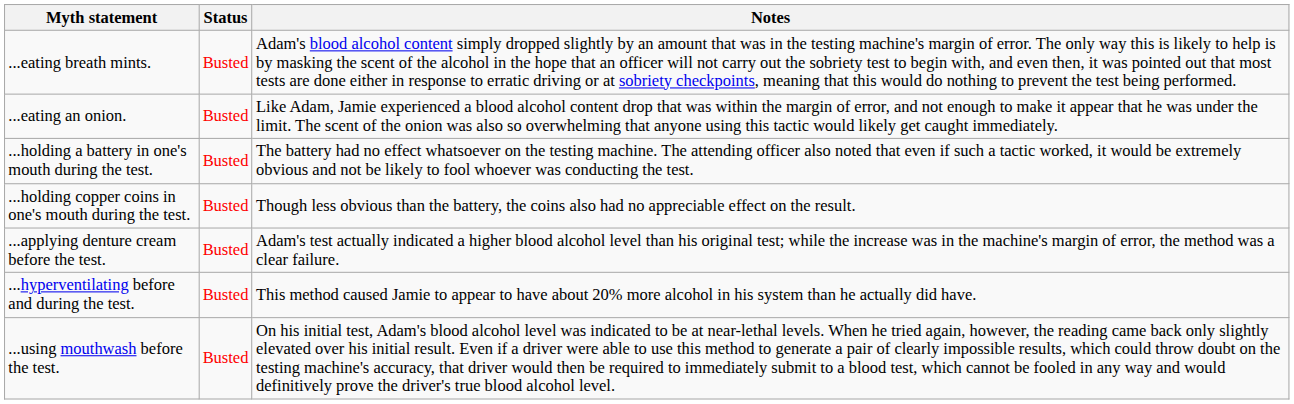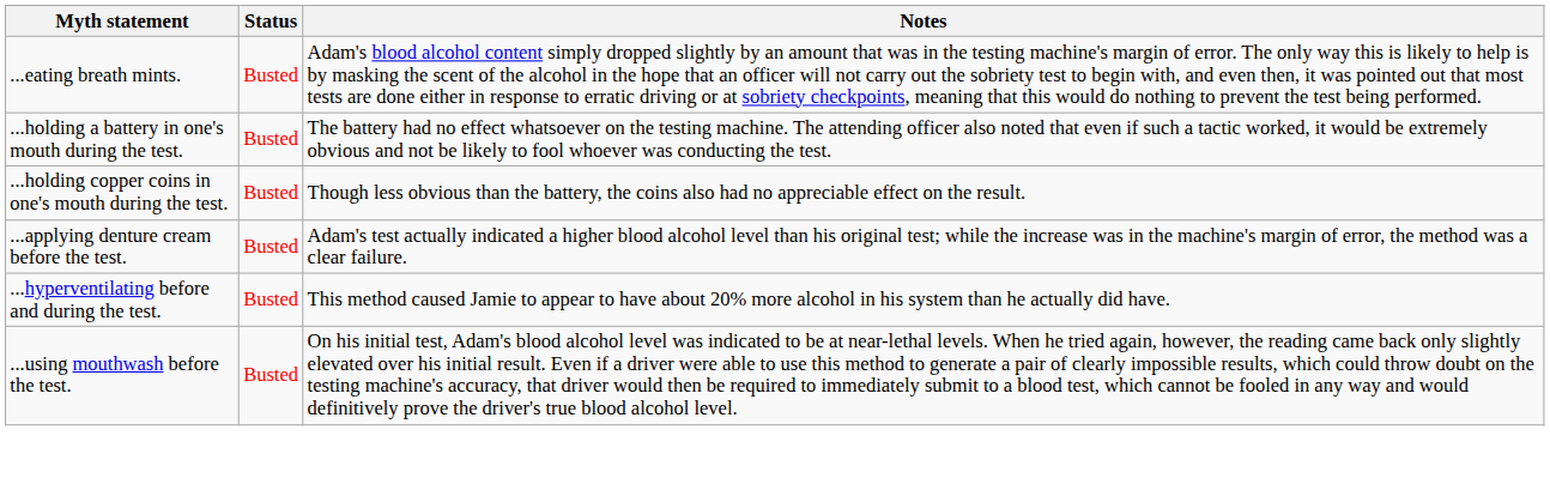- row: ...eating an onion. | Busted | Like Adam, Jamie experienced a blood alcohol content drop that was within the margin of error, and not enough to make it appear that he was under the limit. The scent of the onion was also so overwhelming that anyone using this tactic would likely get caught immediately.
